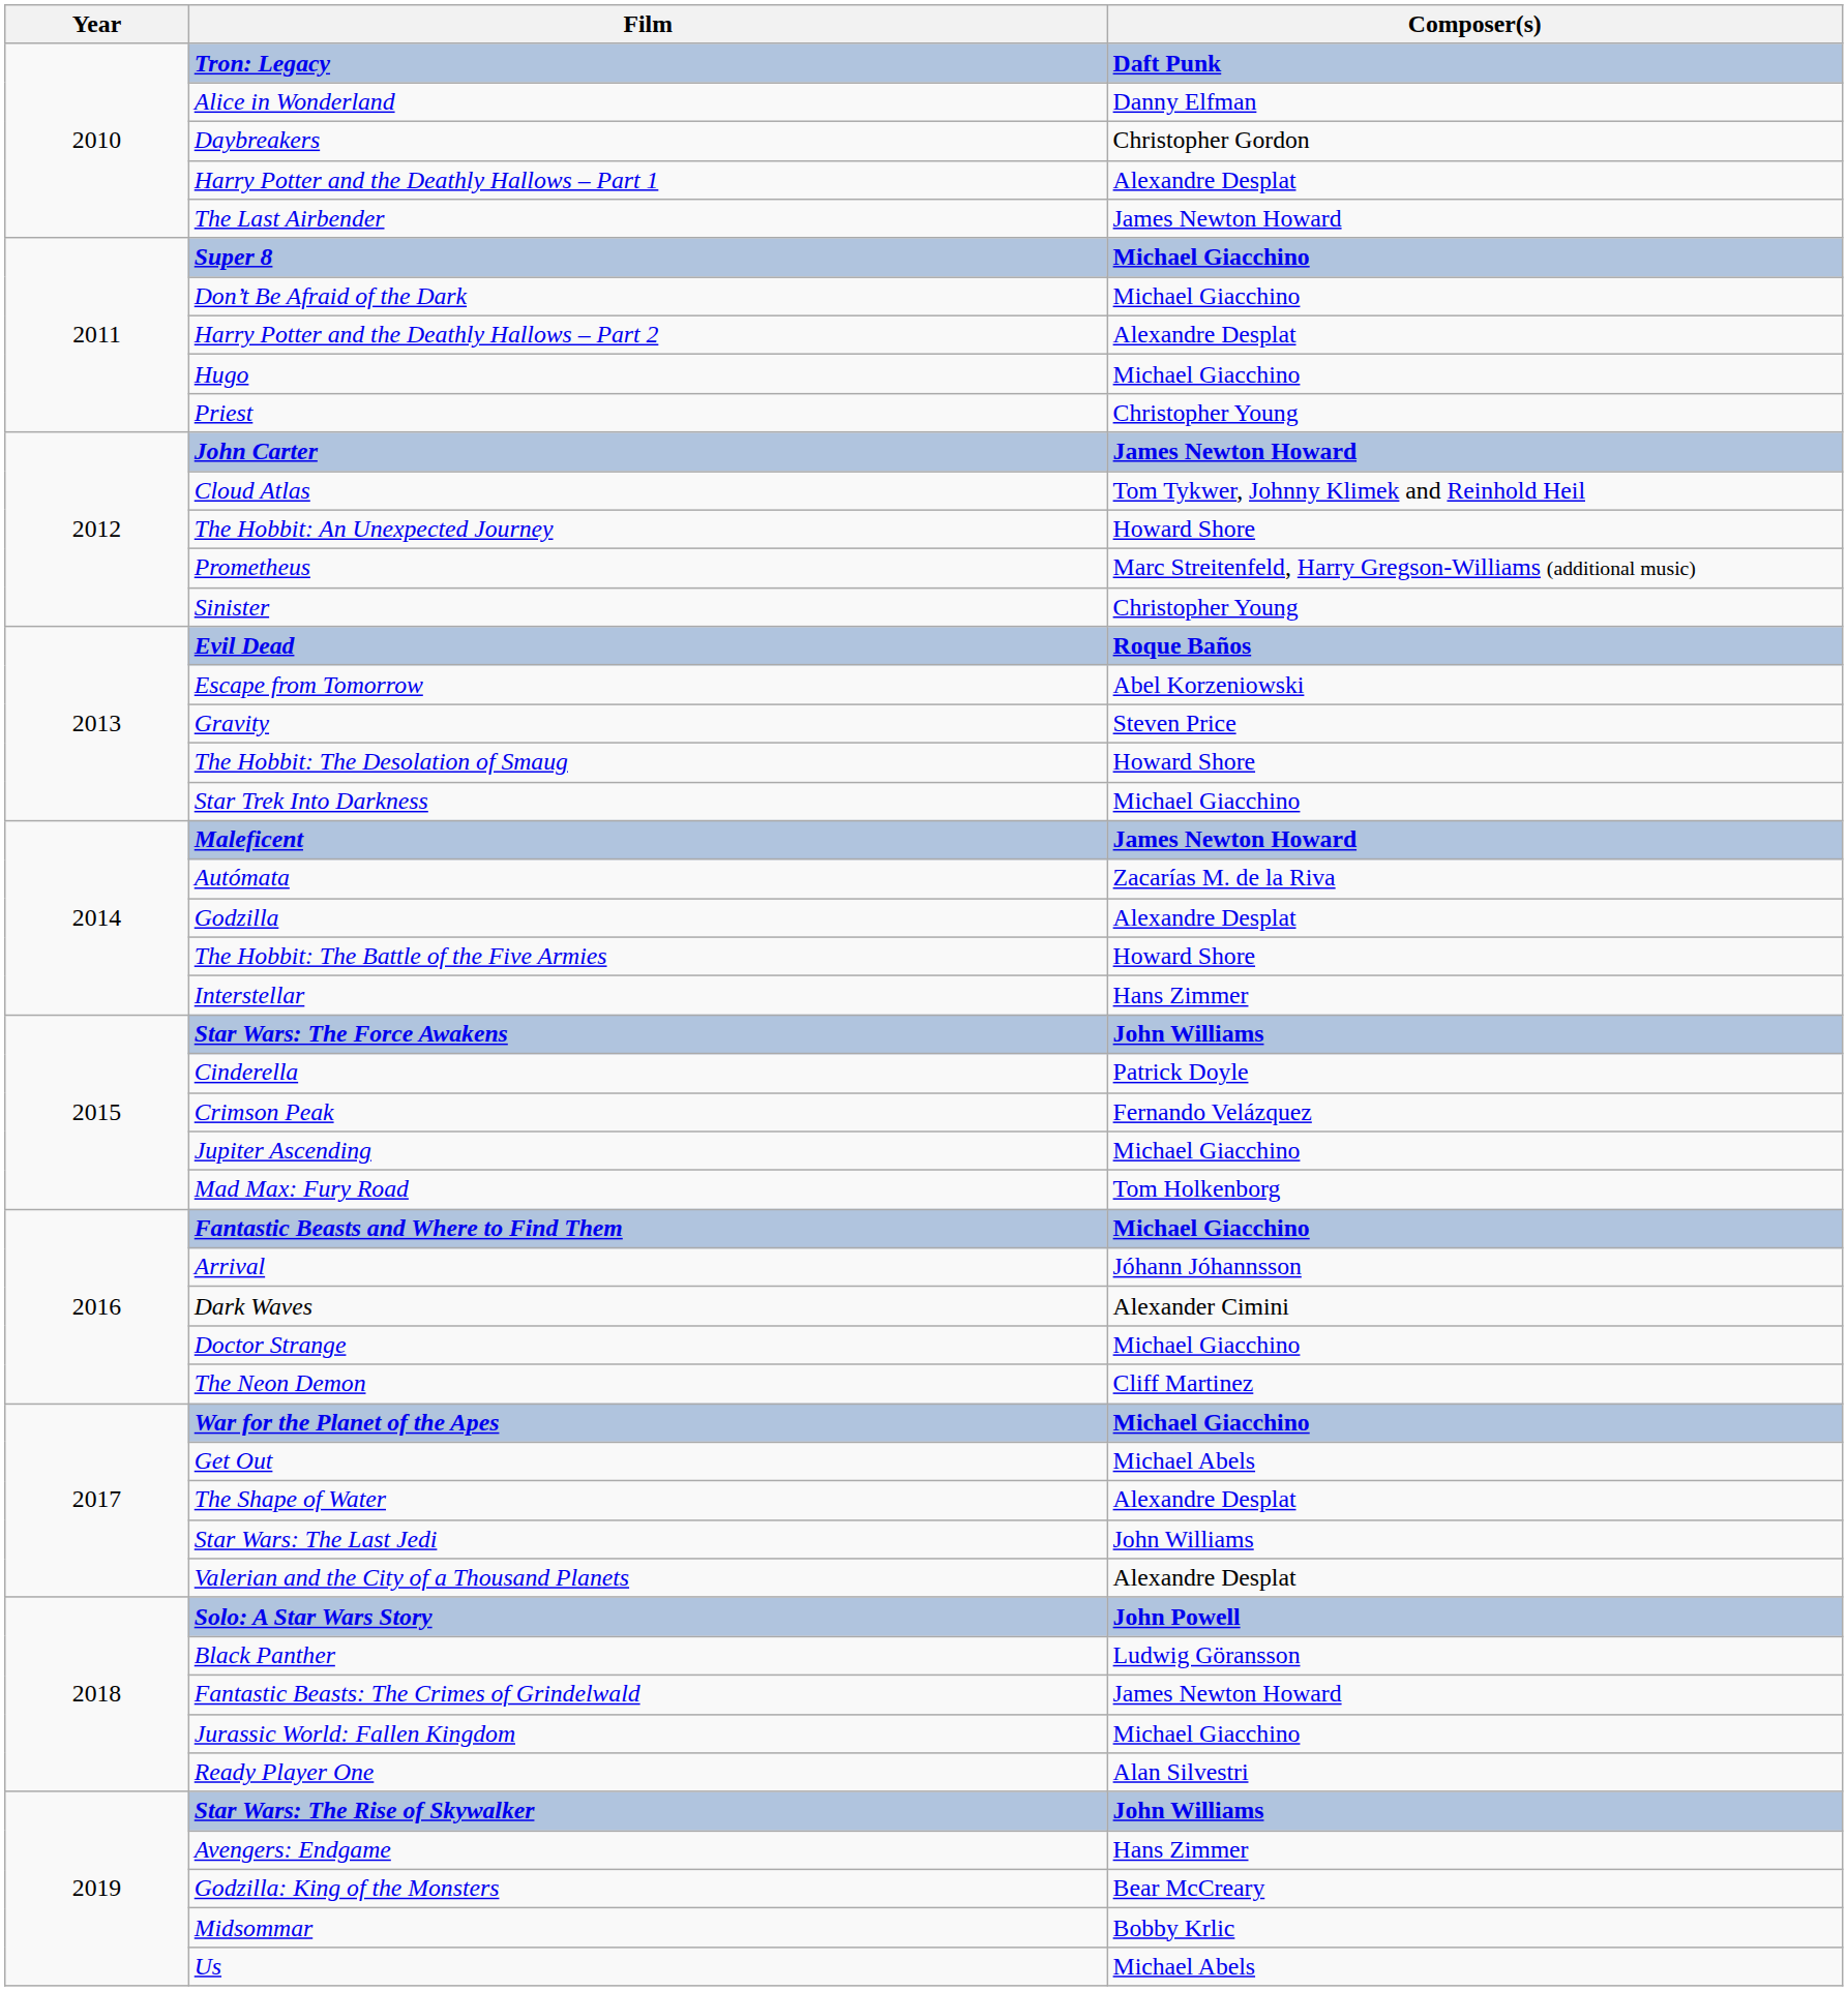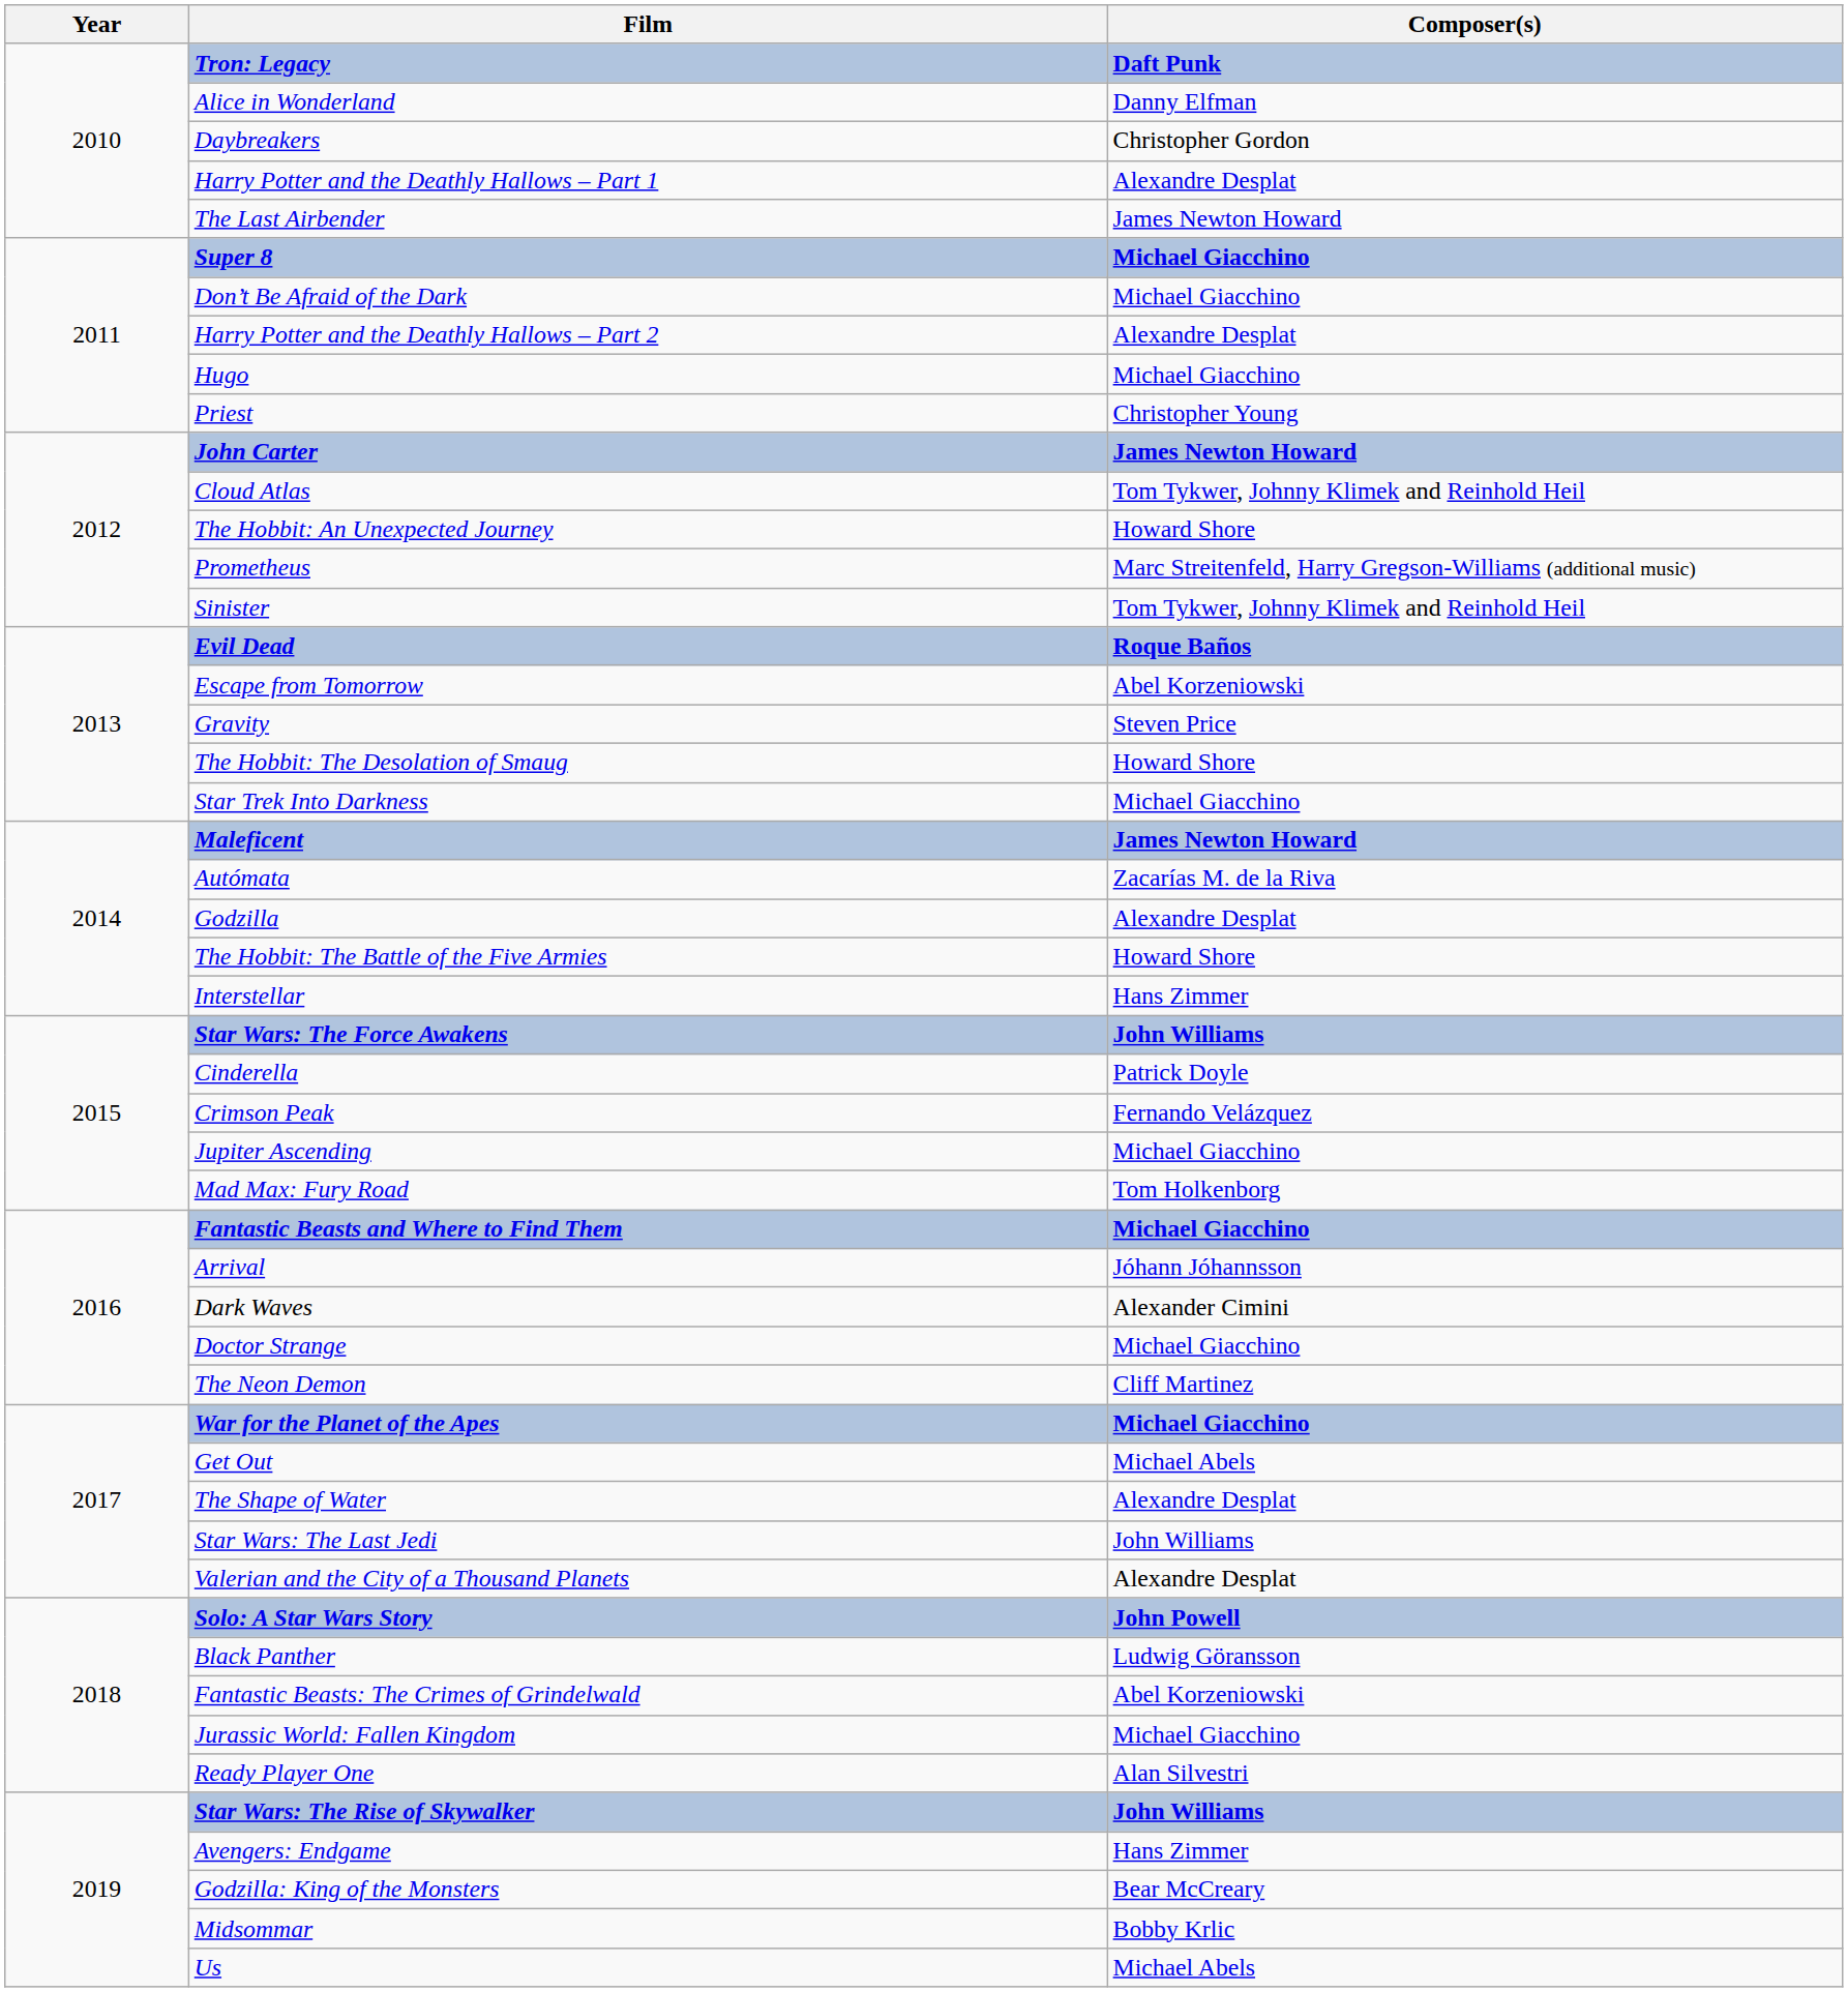Sinister | Composer(s): Christopher Young -> Tom Tykwer, Johnny Klimek and Reinhold Heil
Fantastic Beasts: The Crimes of Grindelwald | Composer(s): James Newton Howard -> Abel Korzeniowski
